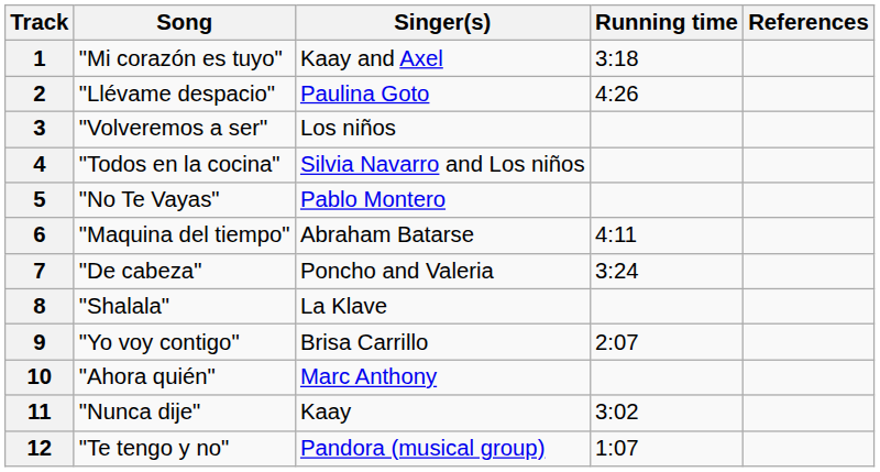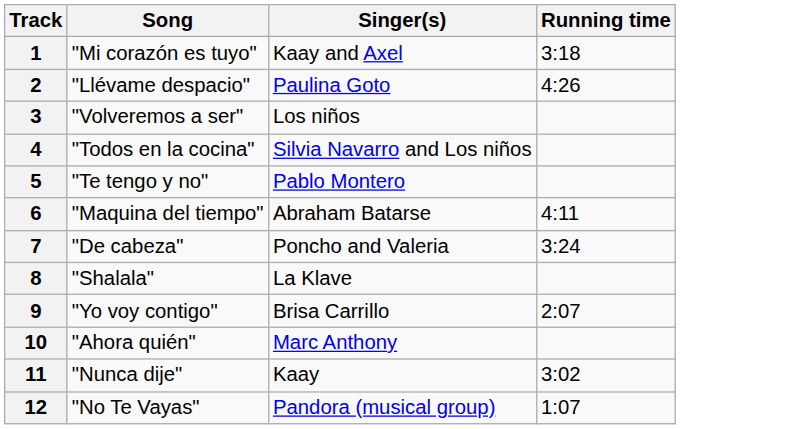- column: References
5 | Song: "No Te Vayas" -> "Te tengo y no"
12 | Song: "Te tengo y no" -> "No Te Vayas"
